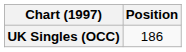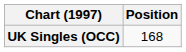UK Singles (OCC) | Position: 186 -> 168
